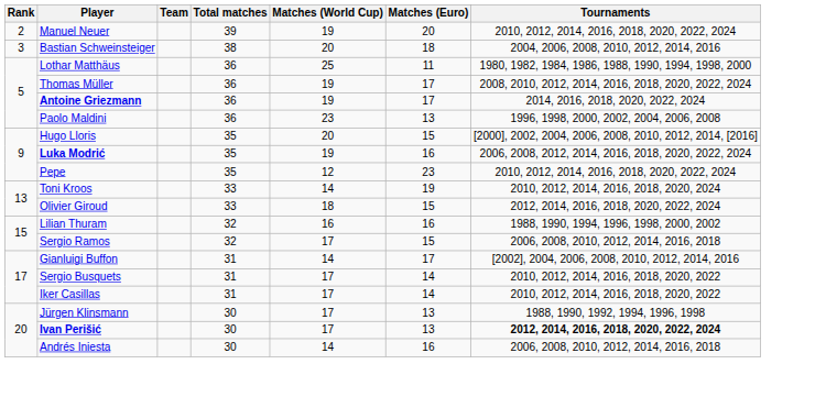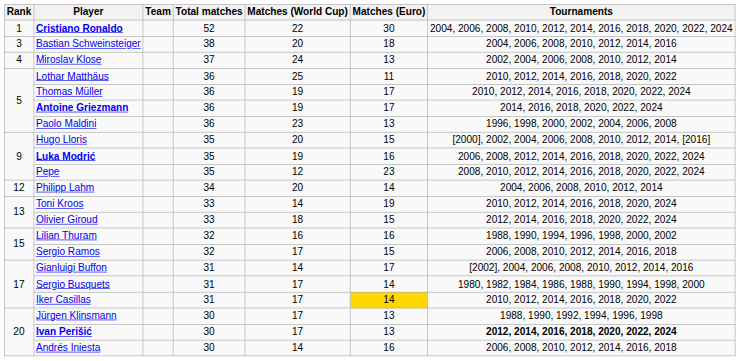+ row: 1 | Cristiano Ronaldo | 52 | 22 | 30 | 2004, 2006, 2008, 2010, 2012, 2014, 2016, 2018, 2020, 2022, 2024
- row: 2 | Manuel Neuer | 39 | 19 | 20 | 2010, 2012, 2014, 2016, 2018, 2020, 2022, 2024
+ row: 4 | Miroslav Klose | 37 | 24 | 13 | 2002, 2004, 2006, 2008, 2010, 2012, 2014
Lothar Matthäus | Tournaments: 1980, 1982, 1984, 1986, 1988, 1990, 1994, 1998, 2000 -> 2010, 2012, 2014, 2016, 2018, 2020, 2022
Thomas Müller | Tournaments: 2008, 2010, 2012, 2014, 2016, 2018, 2020, 2022, 2024 -> 2010, 2012, 2014, 2016, 2018, 2020, 2022, 2024
Pepe | Tournaments: 2010, 2012, 2014, 2016, 2018, 2020, 2022, 2024 -> 2008, 2010, 2012, 2014, 2016, 2018, 2020, 2022, 2024
+ row: 12 | Philipp Lahm | 34 | 20 | 14 | 2004, 2006, 2008, 2010, 2012, 2014
Sergio Busquets | Tournaments: 2010, 2012, 2014, 2016, 2018, 2020, 2022 -> 1980, 1982, 1984, 1986, 1988, 1990, 1994, 1998, 2000
Iker Casillas | Matches (Euro): no background -> gold background
